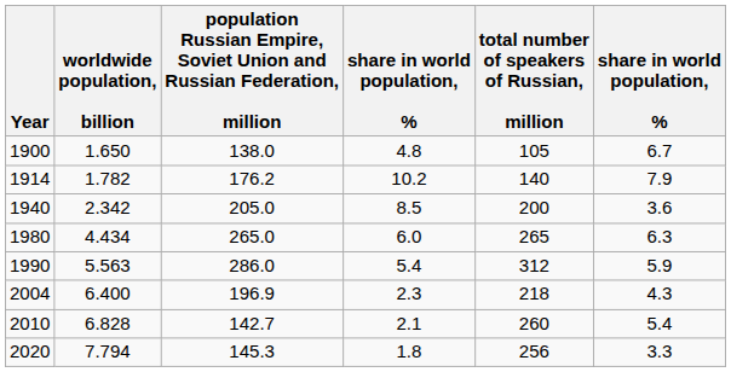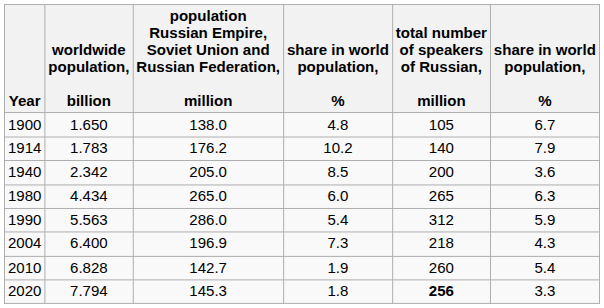1914 | worldwide population, billion: 1.782 -> 1.783
2004 | column 4: 2.3 -> 7.3
2010 | column 4: 2.1 -> 1.9
2020 | total number of speakers of Russian, million: normal -> bold
